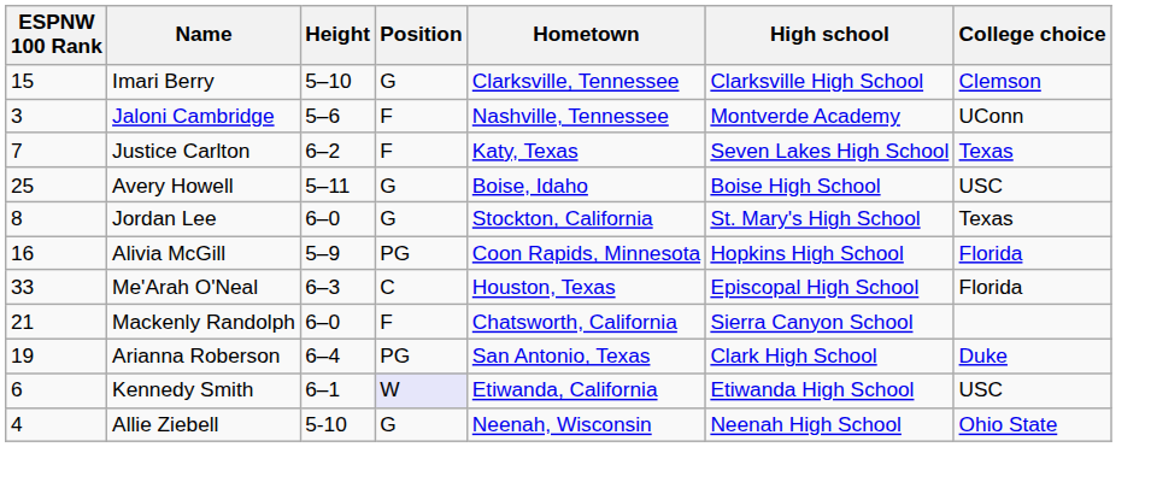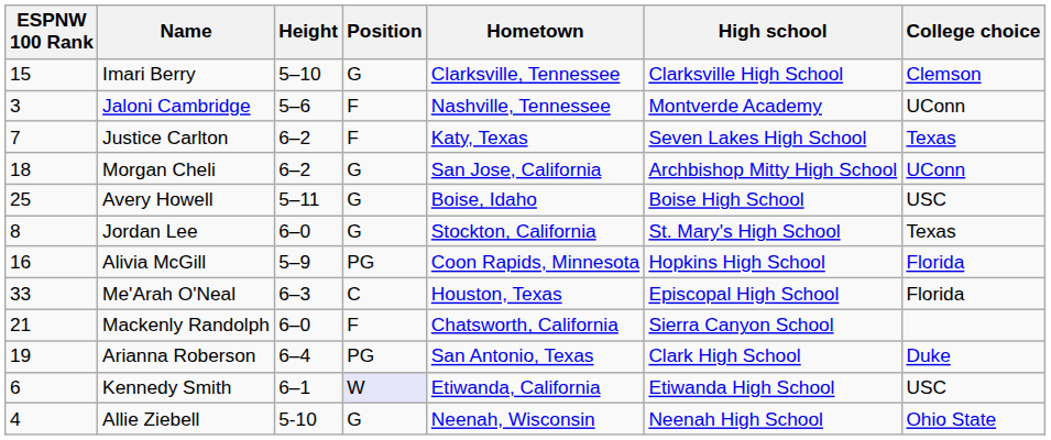+ row: 18 | Morgan Cheli | 6–2 | G | San Jose, California | Archbishop Mitty High School | UConn
